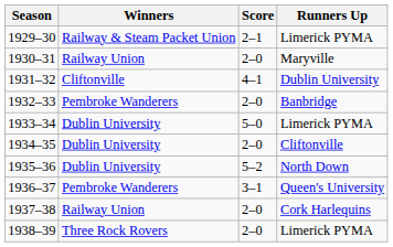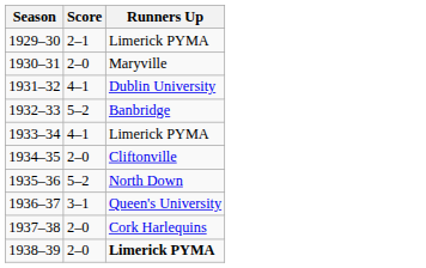- column: Winners | Railway & Steam Packet Union | Railway Union | Cliftonville | Pembroke Wanderers | Dublin University | Dublin University | Dublin University | Pembroke Wanderers | Railway Union | Three Rock Rovers
1932–33 | Score: 2–0 -> 5–2
1933–34 | Score: 5–0 -> 4–1
1938–39 | Runners Up: normal -> bold
